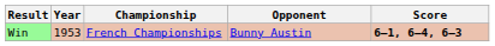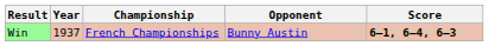Win | Year: 1953 -> 1937
